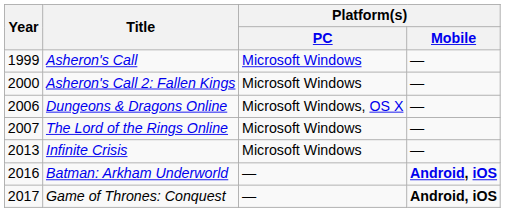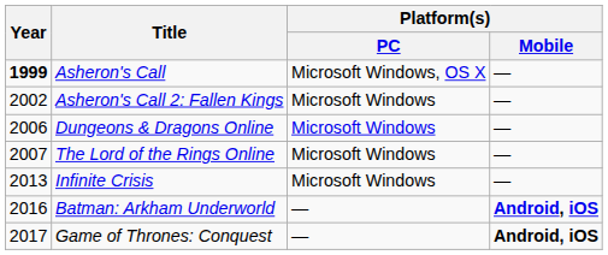Asheron's Call | Year: normal -> bold
Asheron's Call | Platform(s) / PC: Microsoft Windows -> Microsoft Windows, OS X
Asheron's Call 2: Fallen Kings | Year: 2000 -> 2002
Dungeons & Dragons Online | Platform(s) / PC: Microsoft Windows, OS X -> Microsoft Windows
